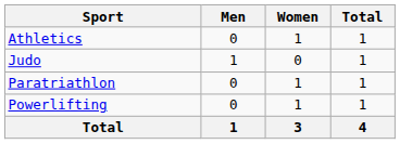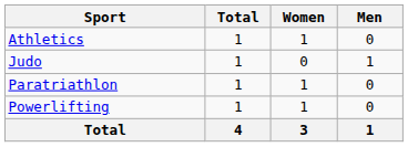columns swapped: Men <-> Total
